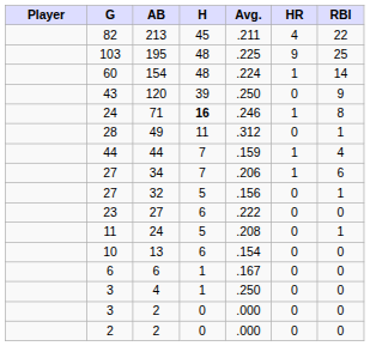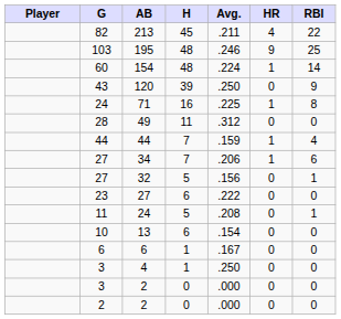195 | Avg.: .225 -> .246
71 | H: bold -> normal
71 | Avg.: .246 -> .225
49 | RBI: 1 -> 0
